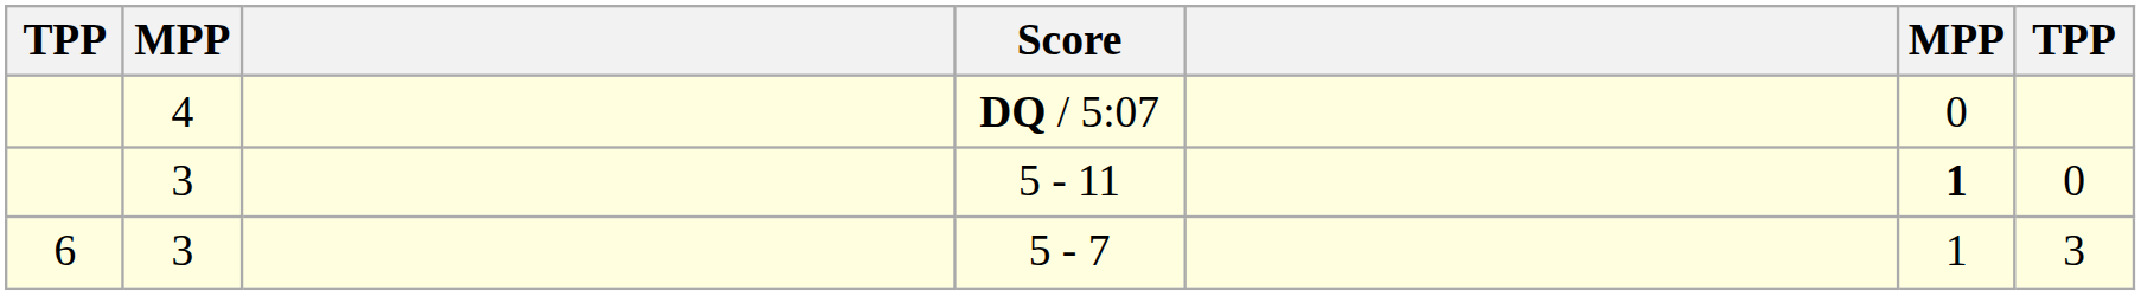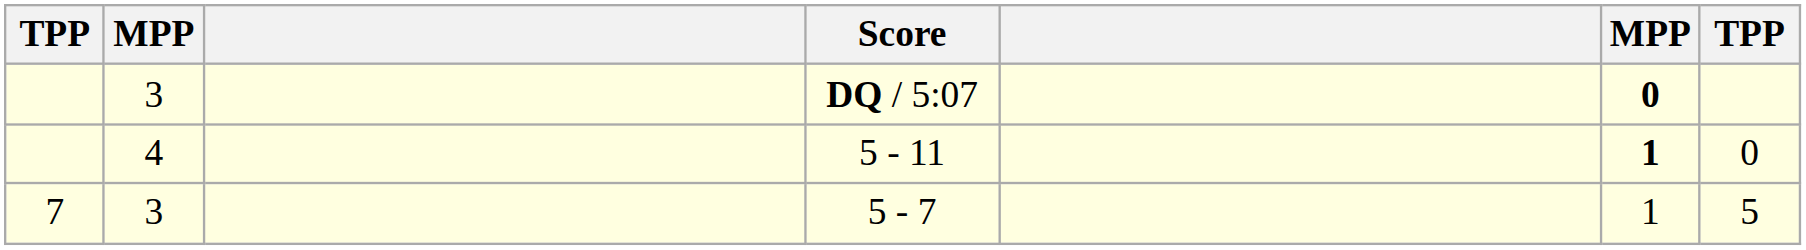DQ / 5:07 | column 2: 4 -> 3
DQ / 5:07 | column 6: normal -> bold
5 - 11 | column 2: 3 -> 4
5 - 7 | column 1: 6 -> 7
5 - 7 | column 7: 3 -> 5
